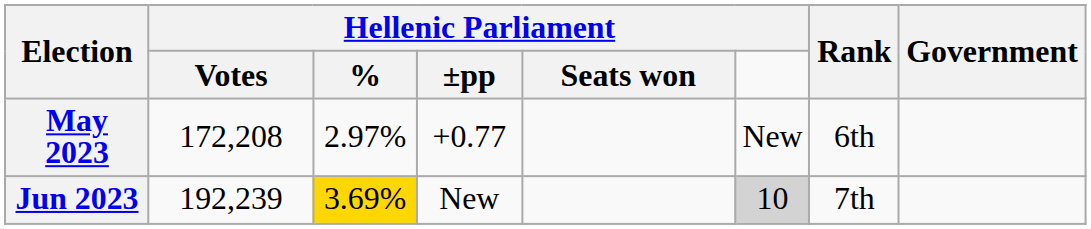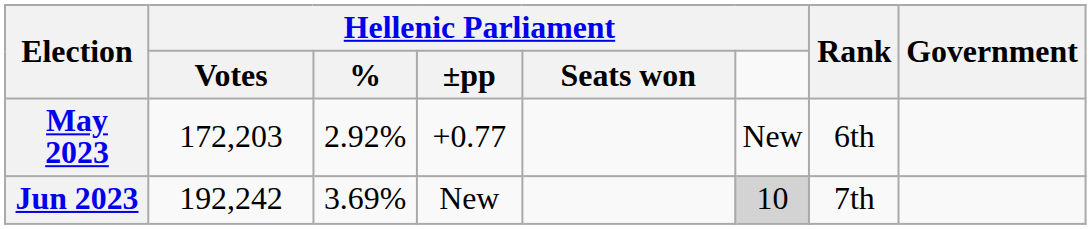May 2023 | Hellenic Parliament / Votes: 172,208 -> 172,203
May 2023 | Hellenic Parliament / %: 2.97% -> 2.92%
Jun 2023 | Hellenic Parliament / Votes: 192,239 -> 192,242
Jun 2023 | Hellenic Parliament / %: gold background -> no background
